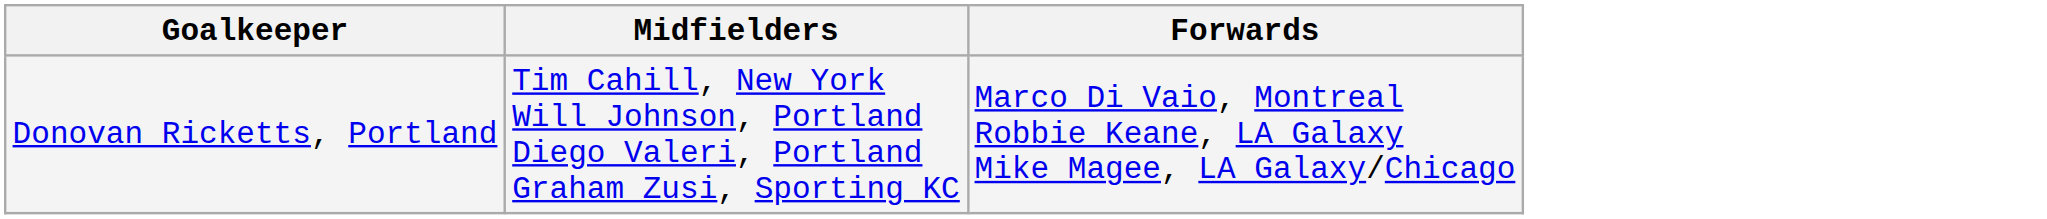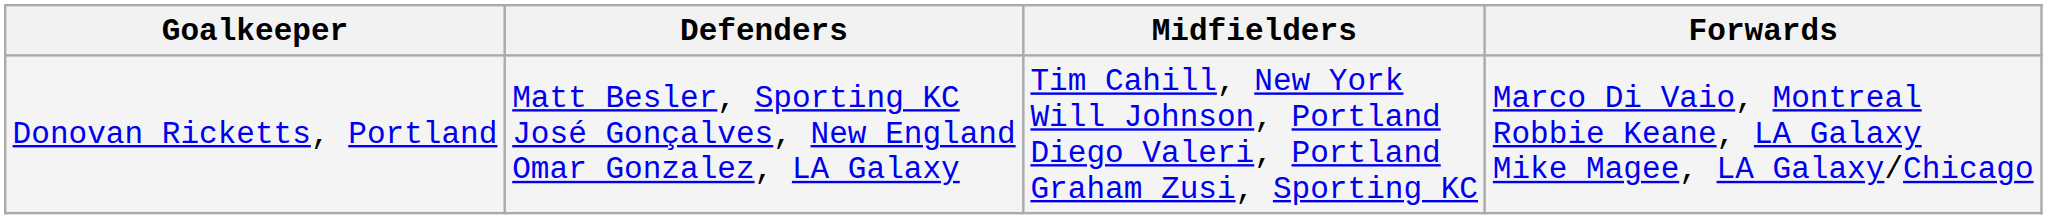+ column: Defenders | Matt Besler, Sporting KC José Gonçalves, New England Omar Gonzalez, LA Galaxy
